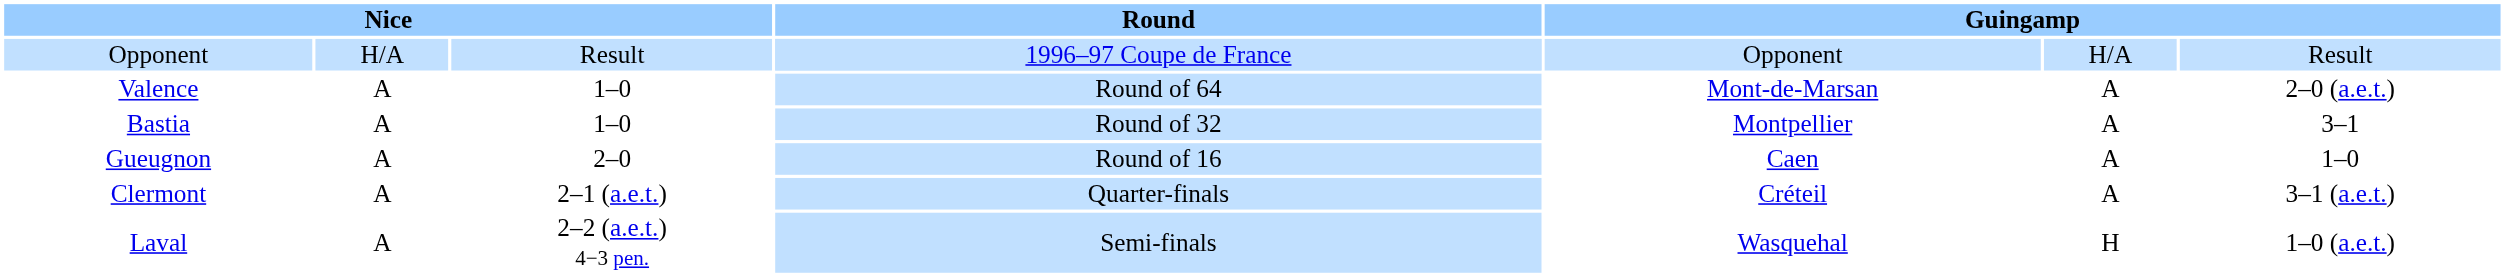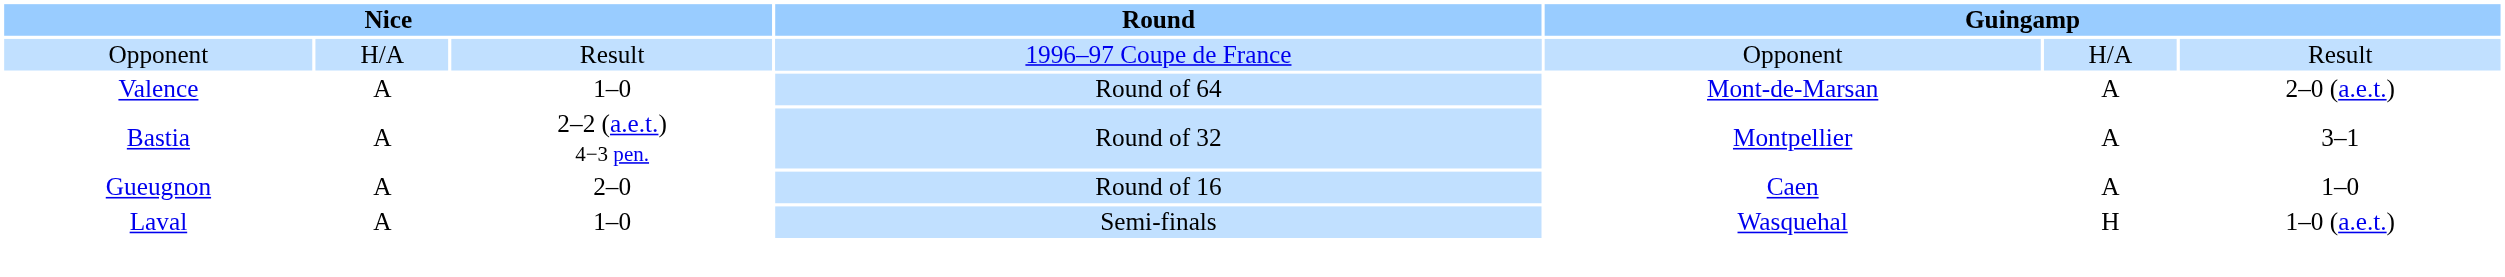Bastia | column 3: 1–0 -> 2–2 (a.e.t.) 4−3 pen.
- row: Clermont | A | 2–1 (a.e.t.) | Quarter-finals | Créteil | A | 3–1 (a.e.t.)
Laval | column 3: 2–2 (a.e.t.) 4−3 pen. -> 1–0
